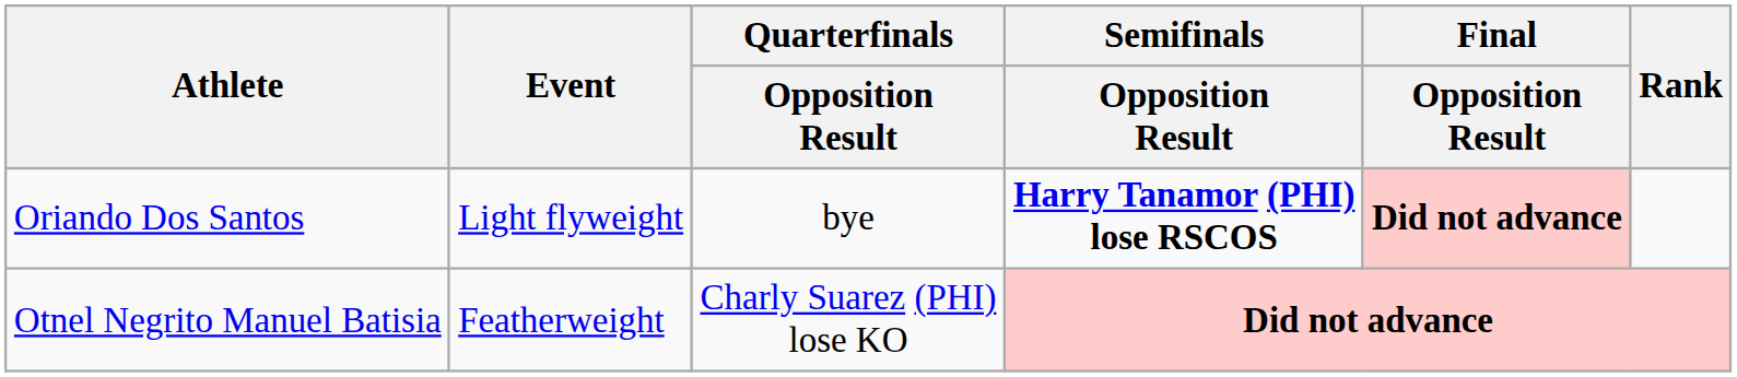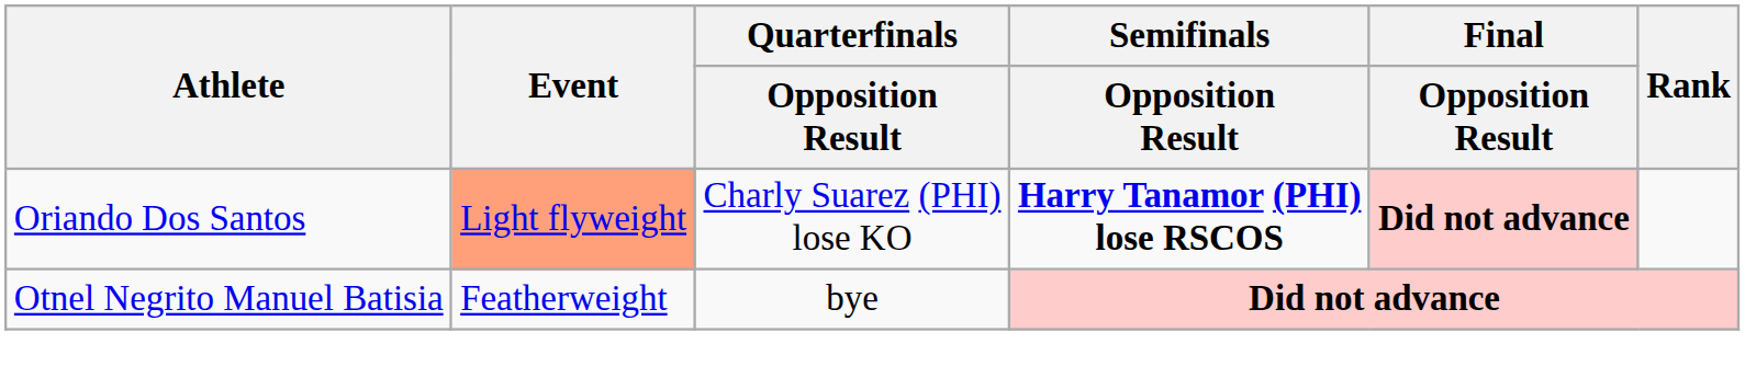Oriando Dos Santos | Event: no background -> lightsalmon background
Oriando Dos Santos | Quarterfinals / Opposition Result: bye -> Charly Suarez (PHI) lose KO
Otnel Negrito Manuel Batisia | Quarterfinals / Opposition Result: Charly Suarez (PHI) lose KO -> bye
